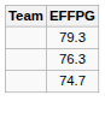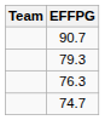+ row: 90.7
